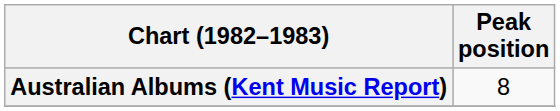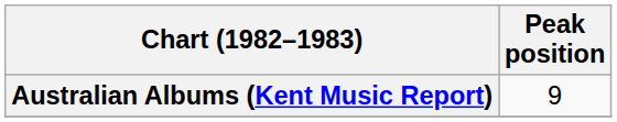Australian Albums (Kent Music Report) | Peak position: 8 -> 9
